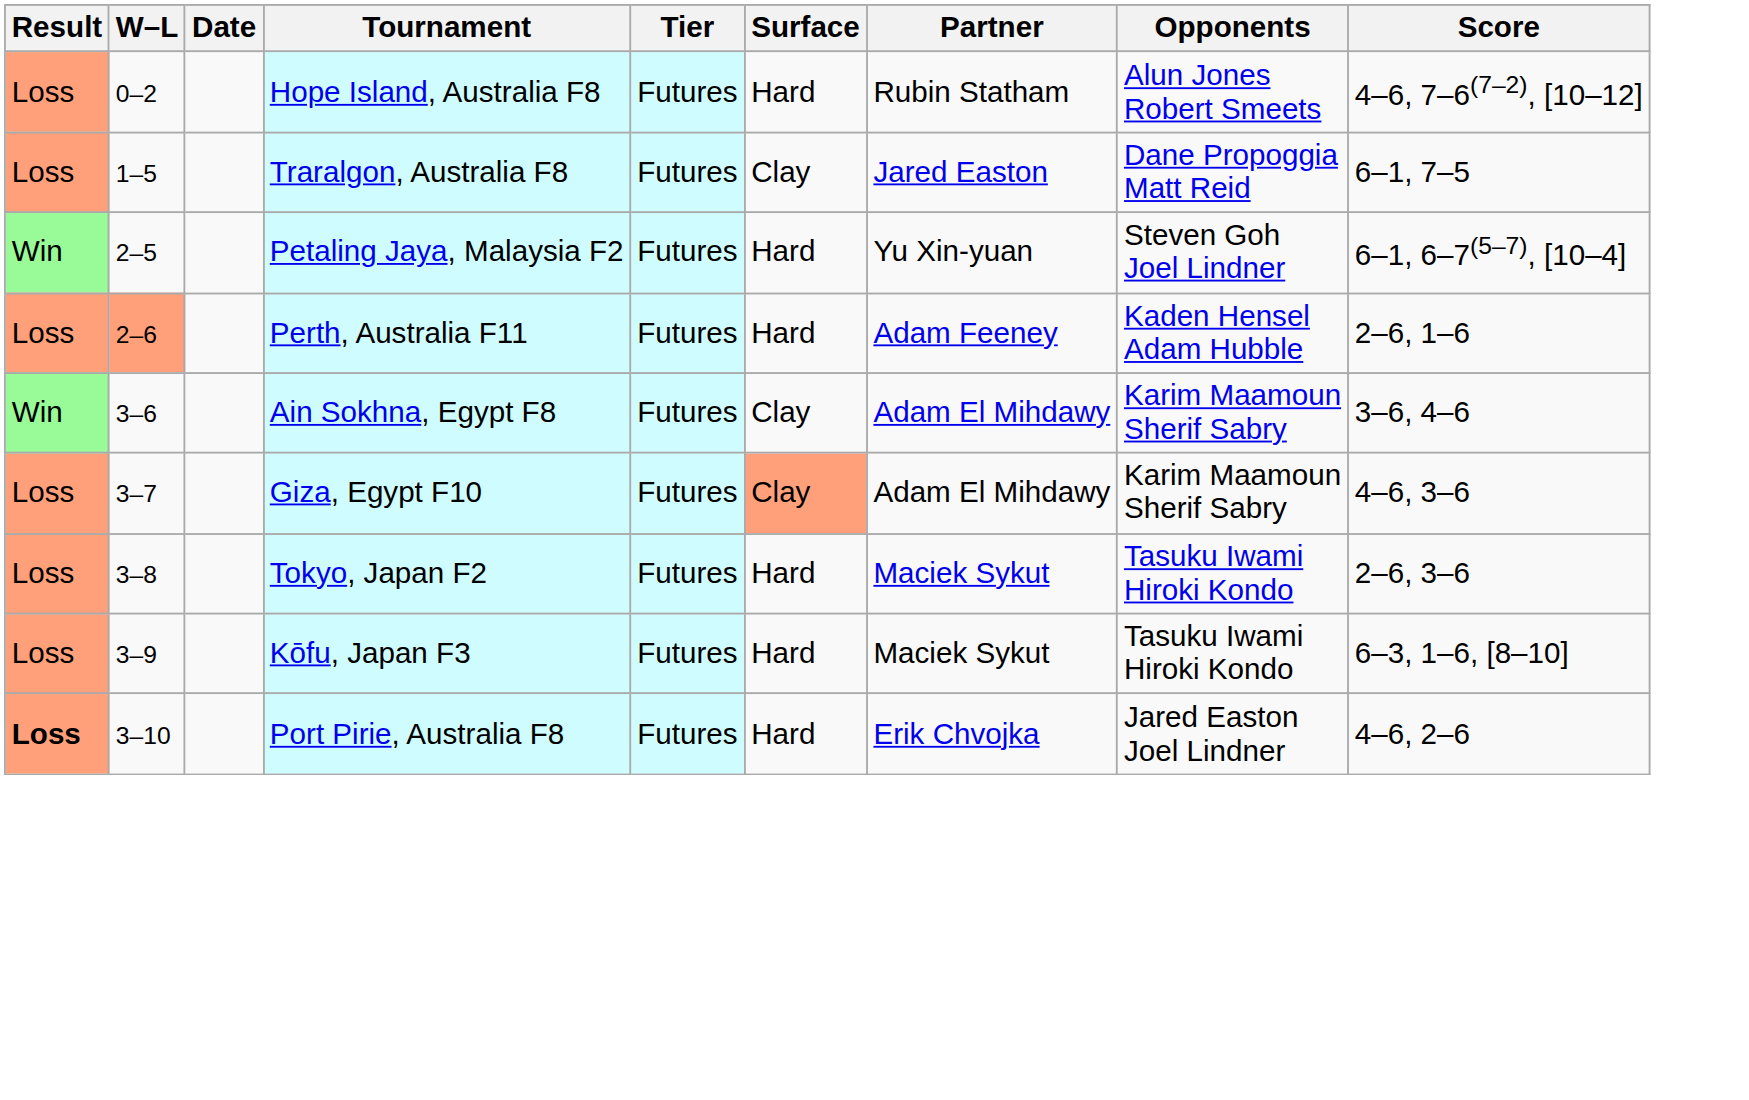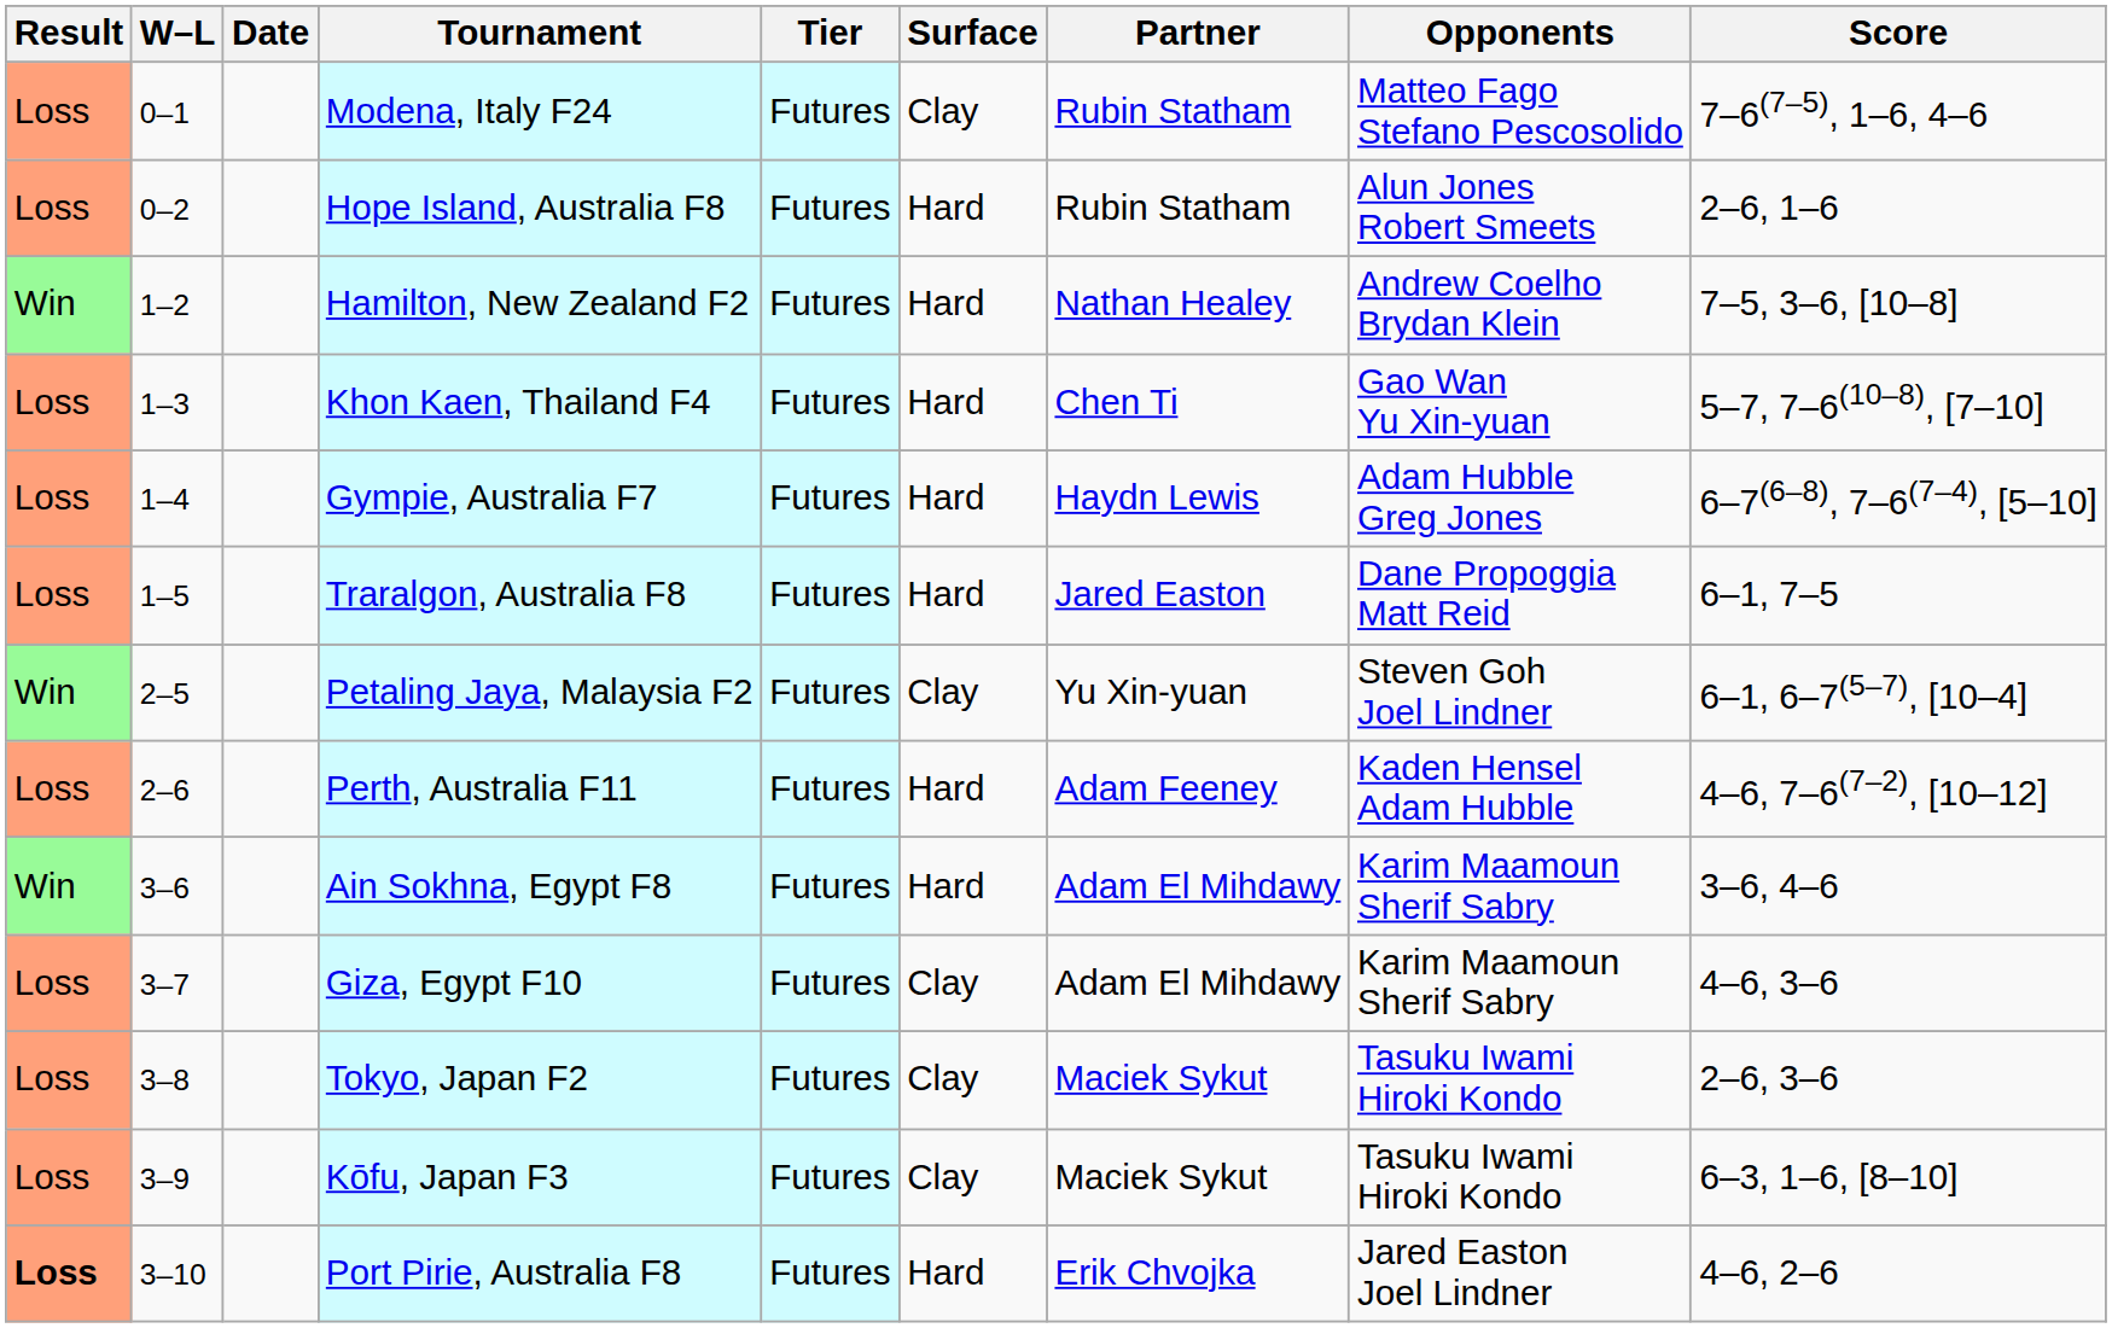+ row: Loss | 0–1 | Modena, Italy F24 | Futures | Clay | Rubin Statham | Matteo Fago Stefano Pescosolido | 7–6(7–5), 1–6, 4–6
Hope Island, Australia F8 | Score: 4–6, 7–6(7–2), [10–12] -> 2–6, 1–6
+ row: Win | 1–2 | Hamilton, New Zealand F2 | Futures | Hard | Nathan Healey | Andrew Coelho Brydan Klein | 7–5, 3–6, [10–8]
+ row: Loss | 1–3 | Khon Kaen, Thailand F4 | Futures | Hard | Chen Ti | Gao Wan Yu Xin-yuan | 5–7, 7–6(10–8), [7–10]
+ row: Loss | 1–4 | Gympie, Australia F7 | Futures | Hard | Haydn Lewis | Adam Hubble Greg Jones | 6–7(6–8), 7–6(7–4), [5–10]
Traralgon, Australia F8 | Surface: Clay -> Hard
Petaling Jaya, Malaysia F2 | Surface: Hard -> Clay
Perth, Australia F11 | W–L: lightsalmon background -> no background
Perth, Australia F11 | Score: 2–6, 1–6 -> 4–6, 7–6(7–2), [10–12]
Ain Sokhna, Egypt F8 | Surface: Clay -> Hard
Giza, Egypt F10 | Surface: lightsalmon background -> no background
Tokyo, Japan F2 | Surface: Hard -> Clay
Kōfu, Japan F3 | Surface: Hard -> Clay
